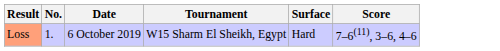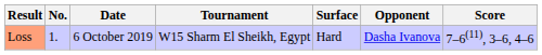+ column: Opponent | Dasha Ivanova
